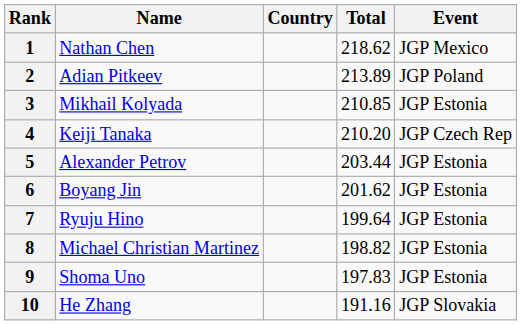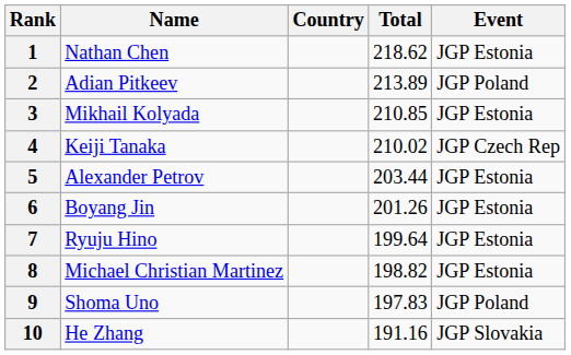1 | Event: JGP Mexico -> JGP Estonia
4 | Total: 210.20 -> 210.02
6 | Total: 201.62 -> 201.26
9 | Event: JGP Estonia -> JGP Poland
